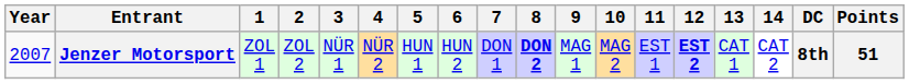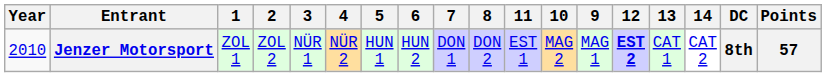columns swapped: 9 <-> 11
Jenzer Motorsport | Year: 2007 -> 2010
Jenzer Motorsport | 8: bold -> normal
Jenzer Motorsport | Points: 51 -> 57
